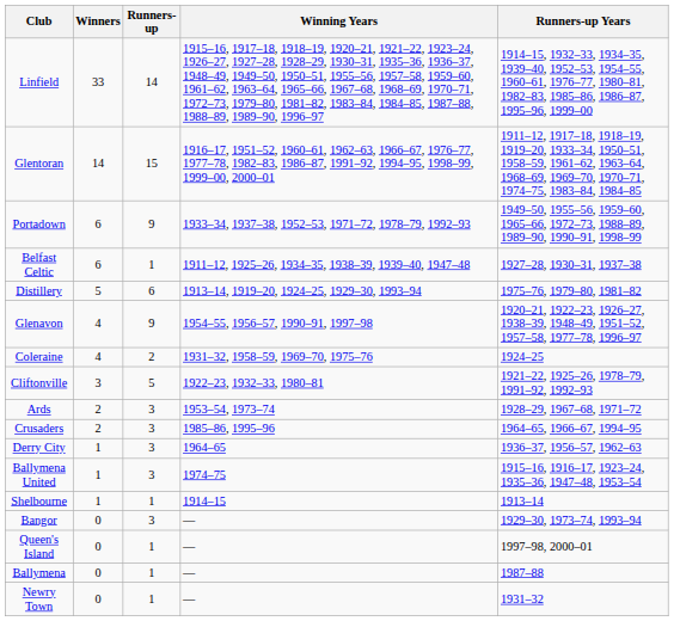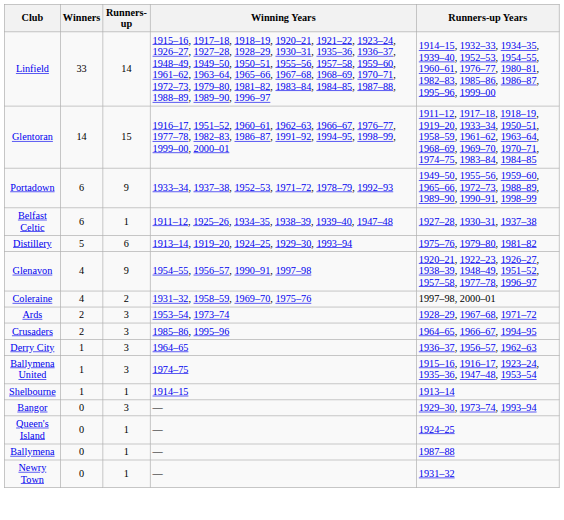Coleraine | Runners-up Years: 1924–25 -> 1997–98, 2000–01
- row: Cliftonville | 3 | 5 | 1922–23, 1932–33, 1980–81 | 1921–22, 1925–26, 1978–79, 1991–92, 1992–93
Queen's Island | Runners-up Years: 1997–98, 2000–01 -> 1924–25
